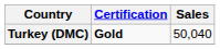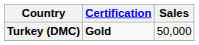Turkey (DMC) | Sales: 50,040 -> 50,000
